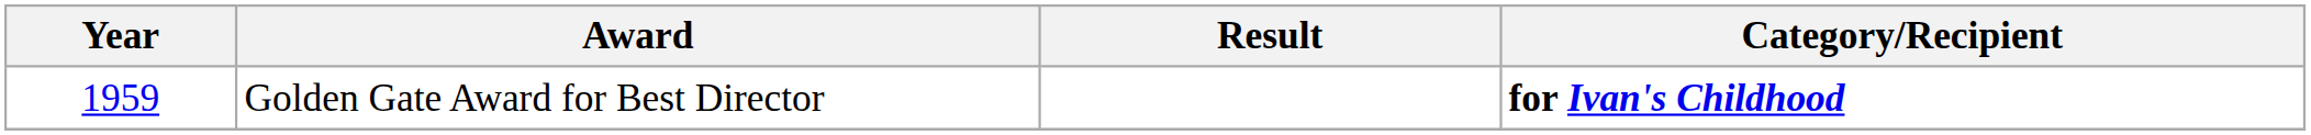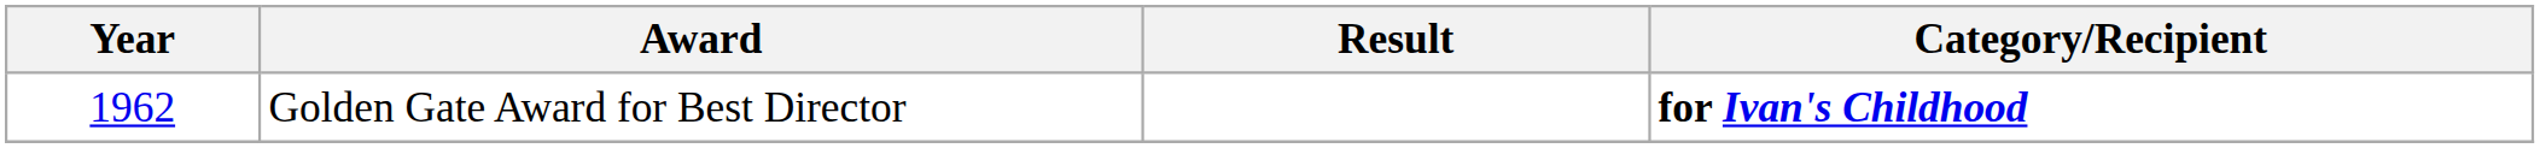Golden Gate Award for Best Director | Year: 1959 -> 1962
